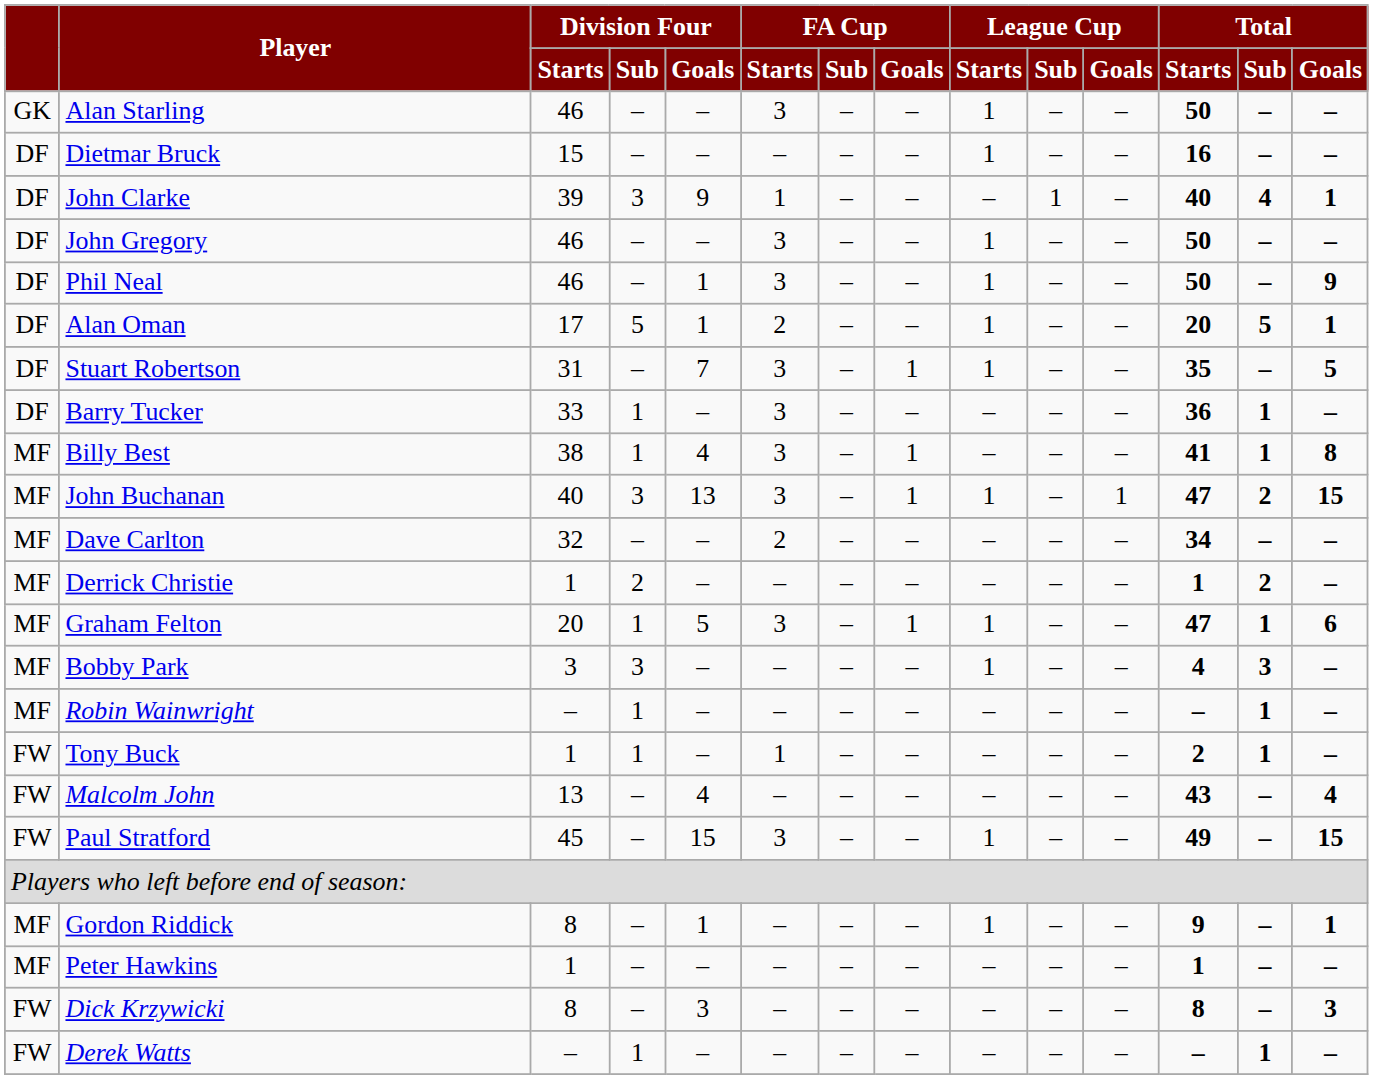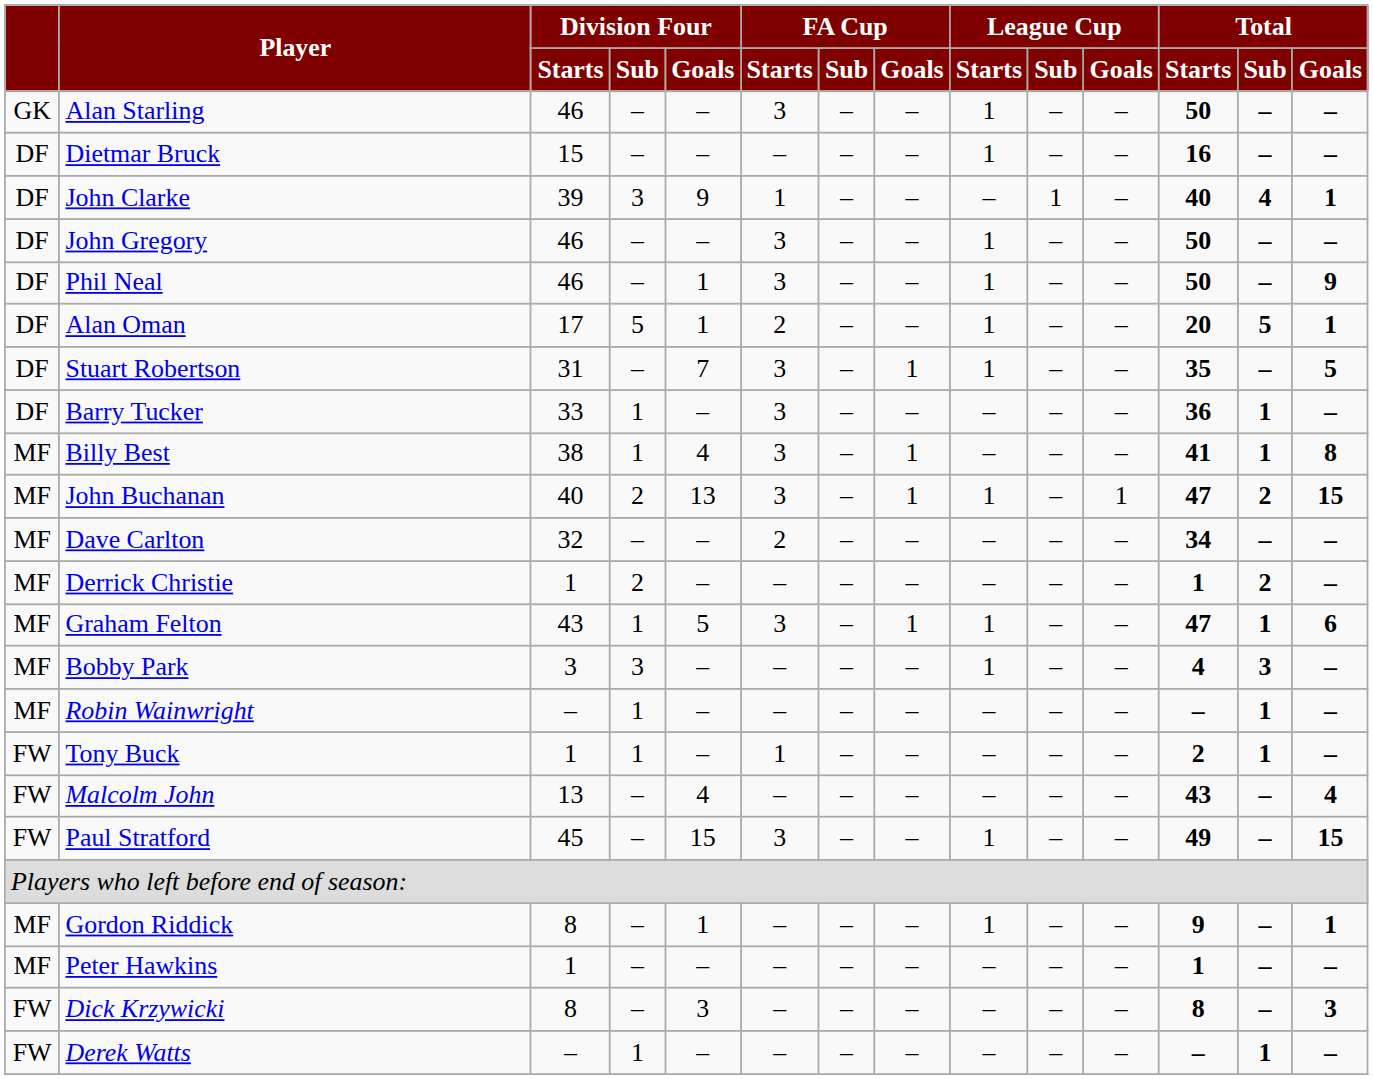John Buchanan | Division Four / Sub: 3 -> 2
Graham Felton | Division Four / Starts: 20 -> 43
